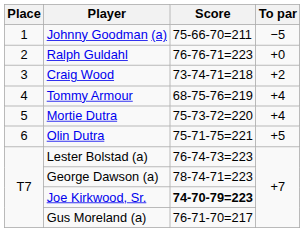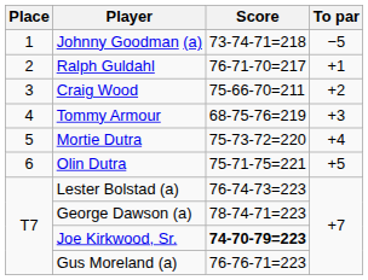Johnny Goodman (a) | Score: 75-66-70=211 -> 73-74-71=218
Ralph Guldahl | Score: 76-76-71=223 -> 76-71-70=217
Ralph Guldahl | To par: +0 -> +1
Craig Wood | Score: 73-74-71=218 -> 75-66-70=211
Tommy Armour | To par: +4 -> +3
Gus Moreland (a) | Score: 76-71-70=217 -> 76-76-71=223
